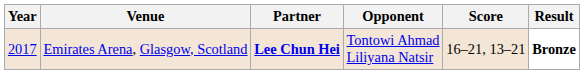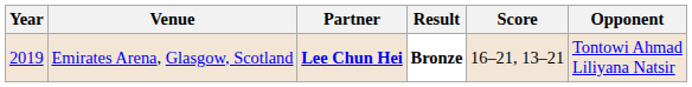columns swapped: Opponent <-> Result
Emirates Arena, Glasgow, Scotland | Year: 2017 -> 2019
